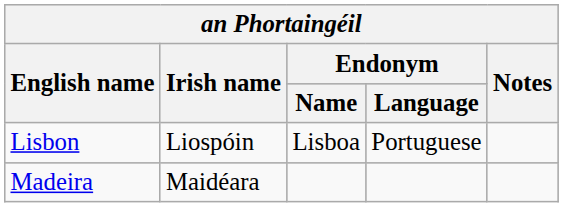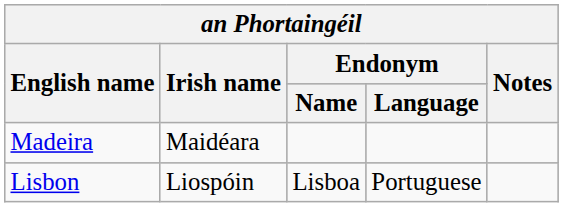rows swapped: Lisbon <-> Madeira
